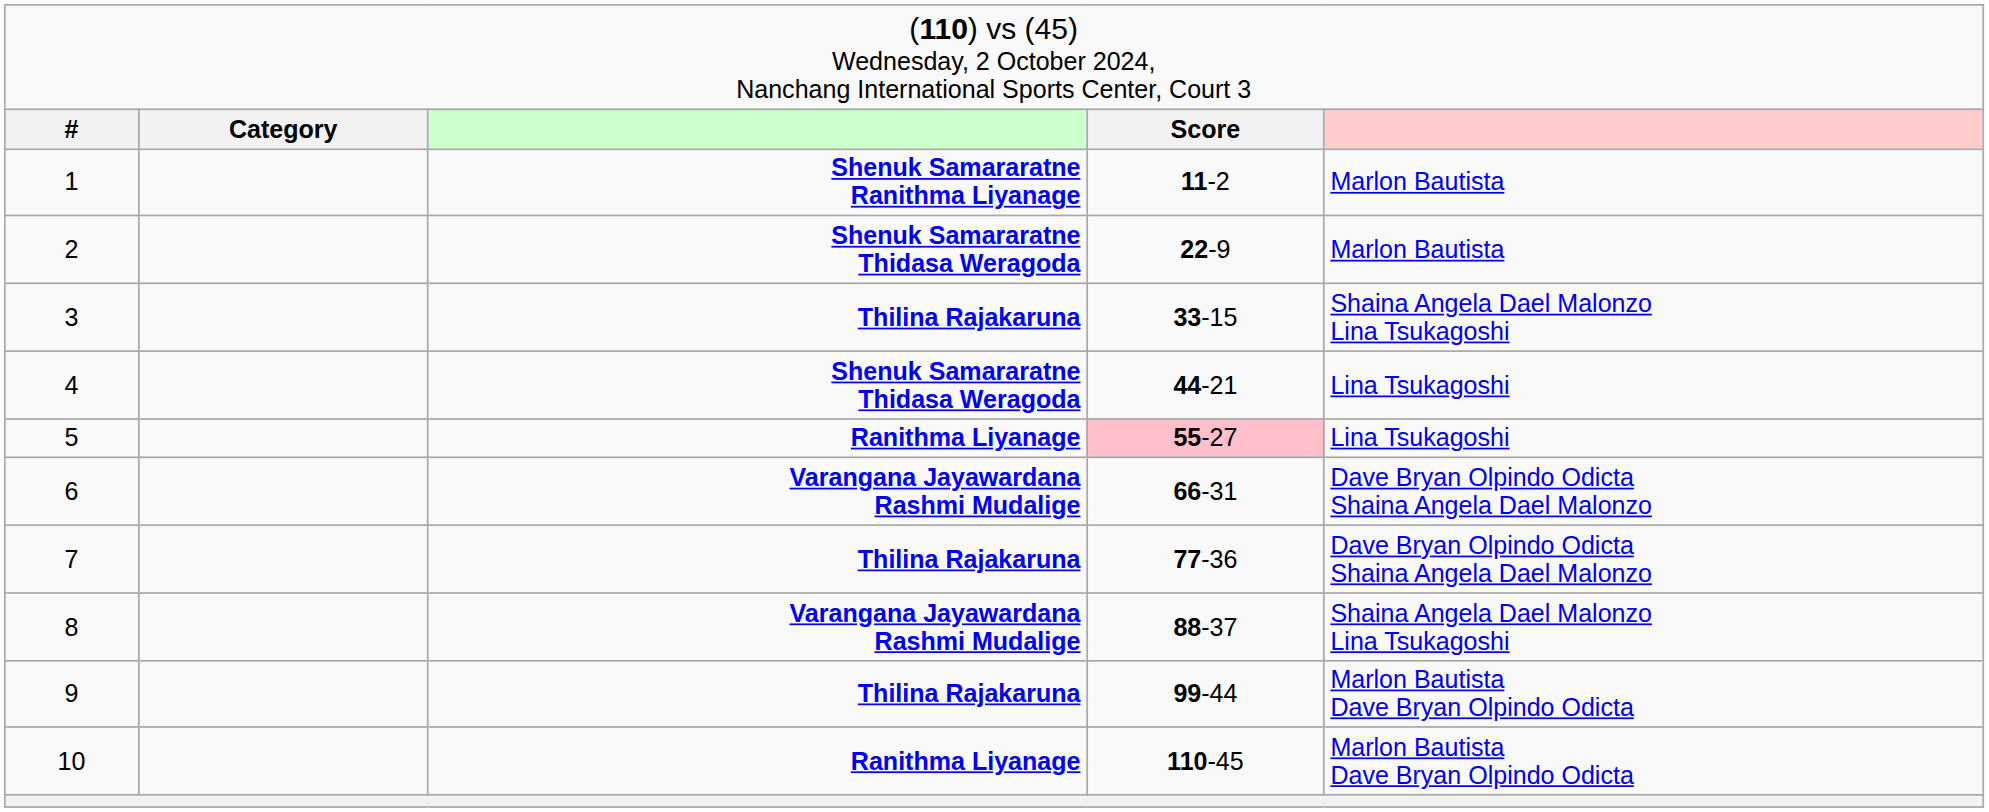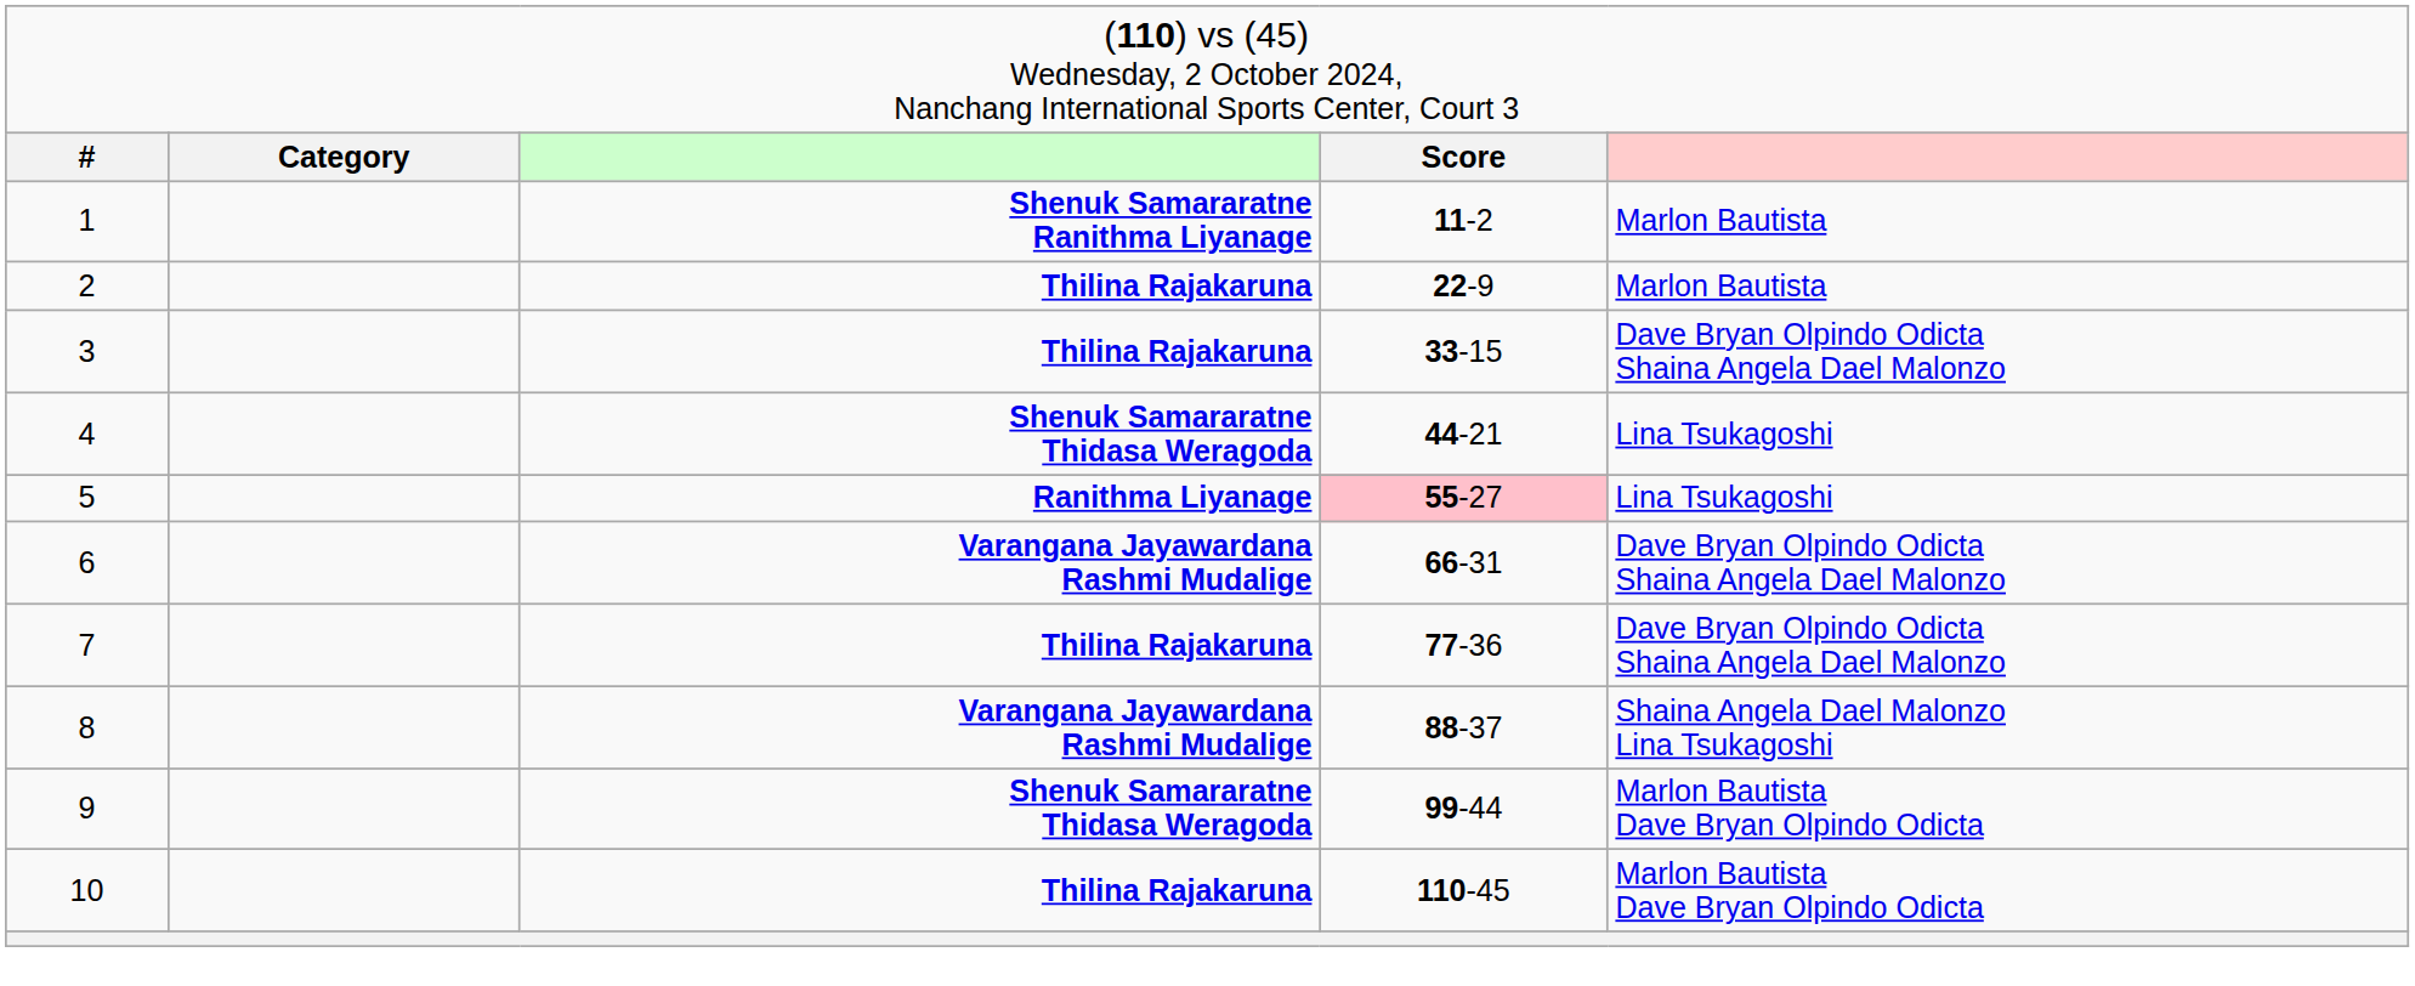2 | column 3: Shenuk Samararatne Thidasa Weragoda -> Thilina Rajakaruna
3 | column 5: Shaina Angela Dael Malonzo Lina Tsukagoshi -> Dave Bryan Olpindo Odicta Shaina Angela Dael Malonzo
9 | column 3: Thilina Rajakaruna -> Shenuk Samararatne Thidasa Weragoda
10 | column 3: Ranithma Liyanage -> Thilina Rajakaruna
